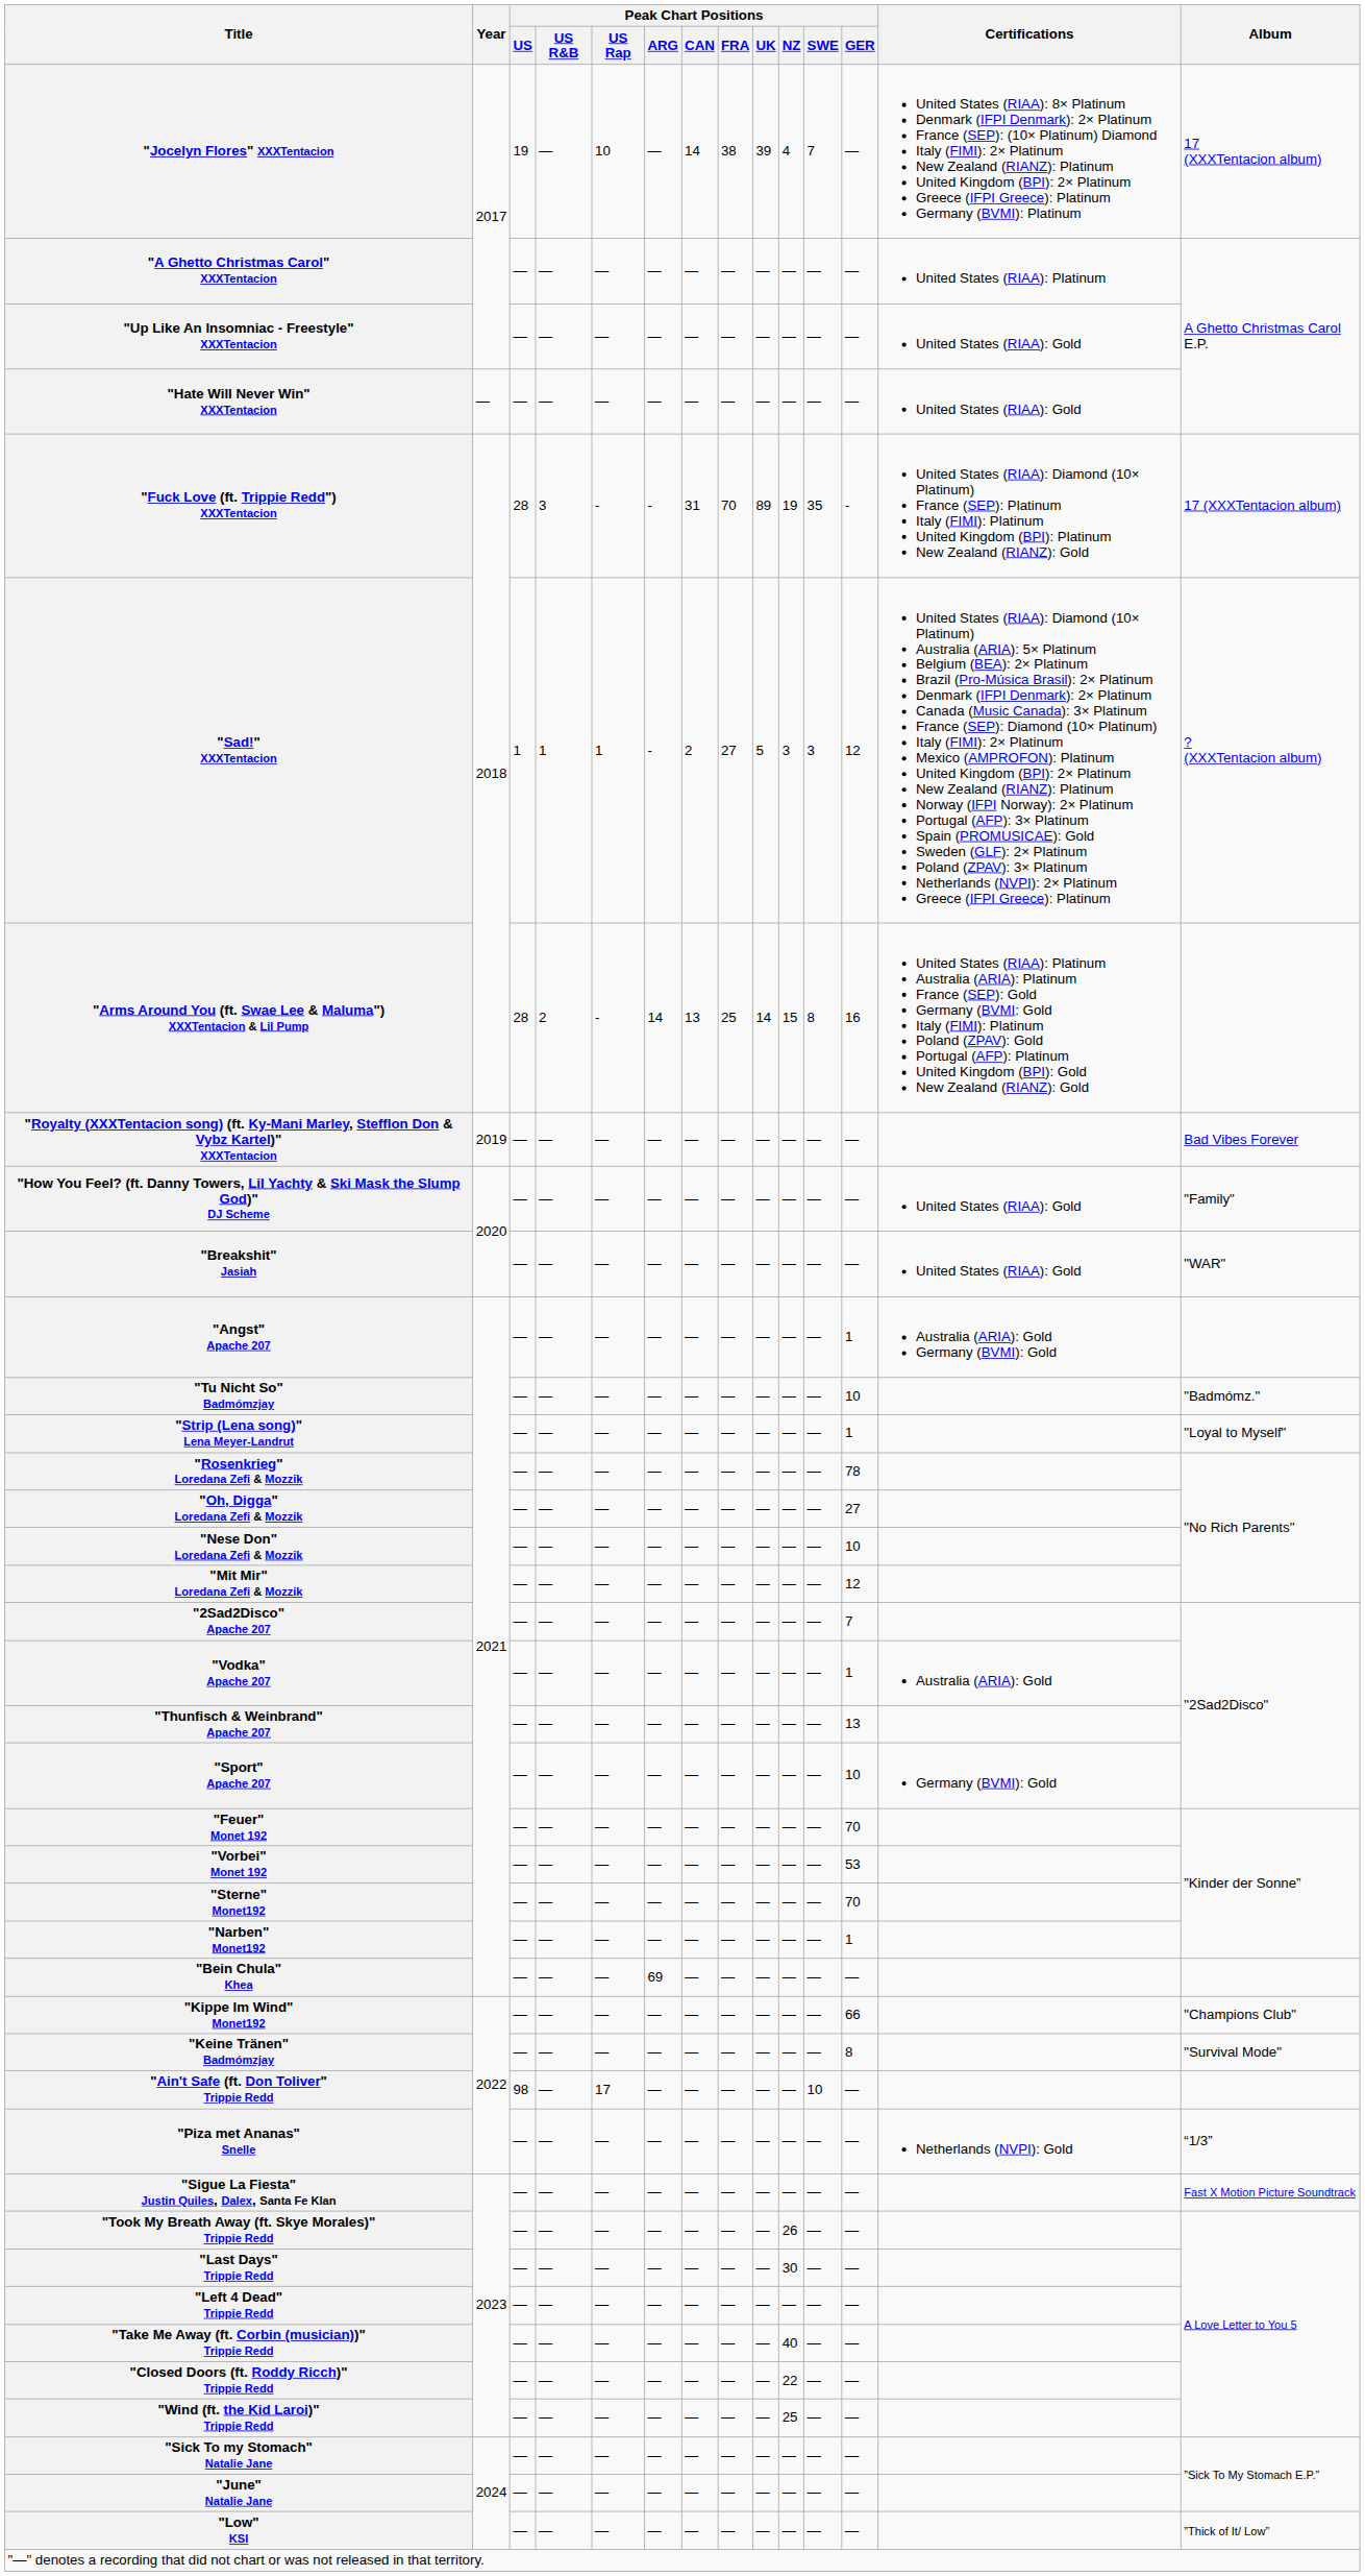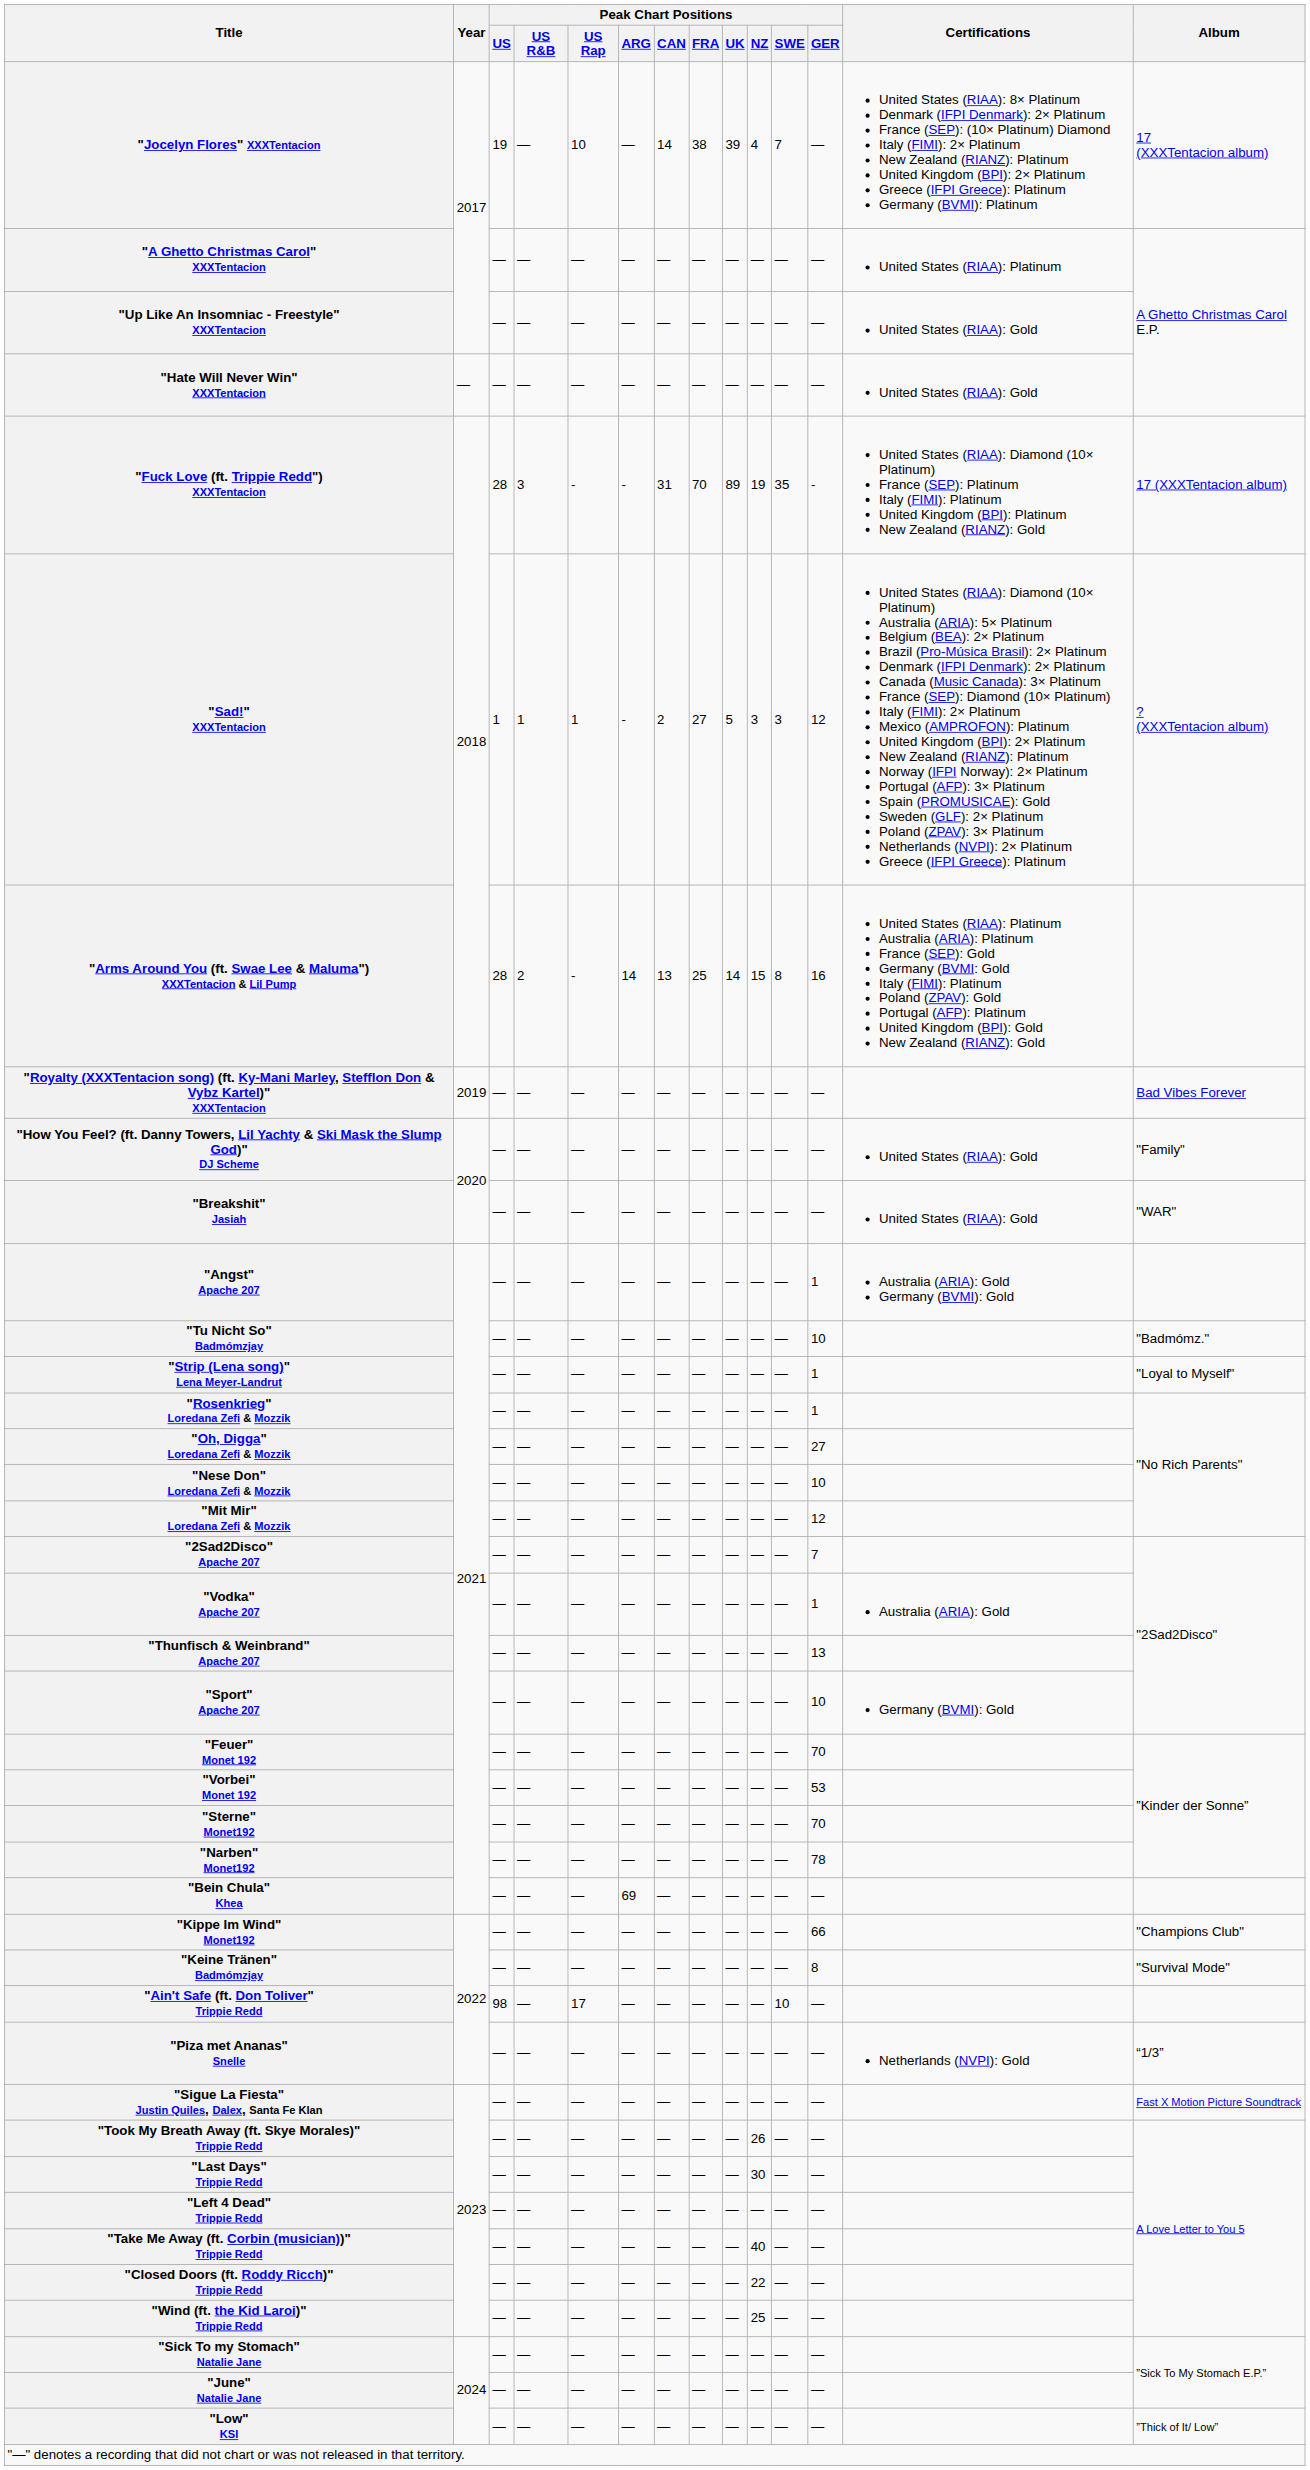"Rosenkrieg" Loredana Zefi & Mozzik | Peak Chart Positions / GER: 78 -> 1
"Narben" Monet192 | Peak Chart Positions / GER: 1 -> 78
